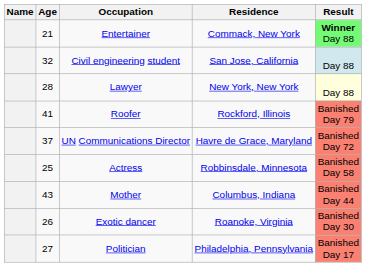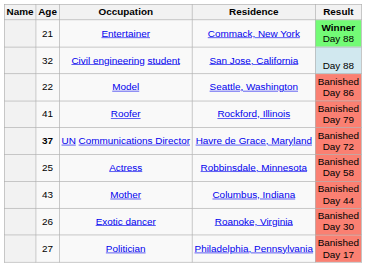- row: 28 | Lawyer | New York, New York | Day 88
+ row: 22 | Model | Seattle, Washington | Banished Day 86
UN Communications Director | Age: normal -> bold
